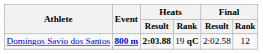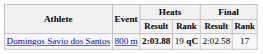Domingos Savio dos Santos | Event: bold -> normal
Domingos Savio dos Santos | Final / Rank: 12 -> 17
